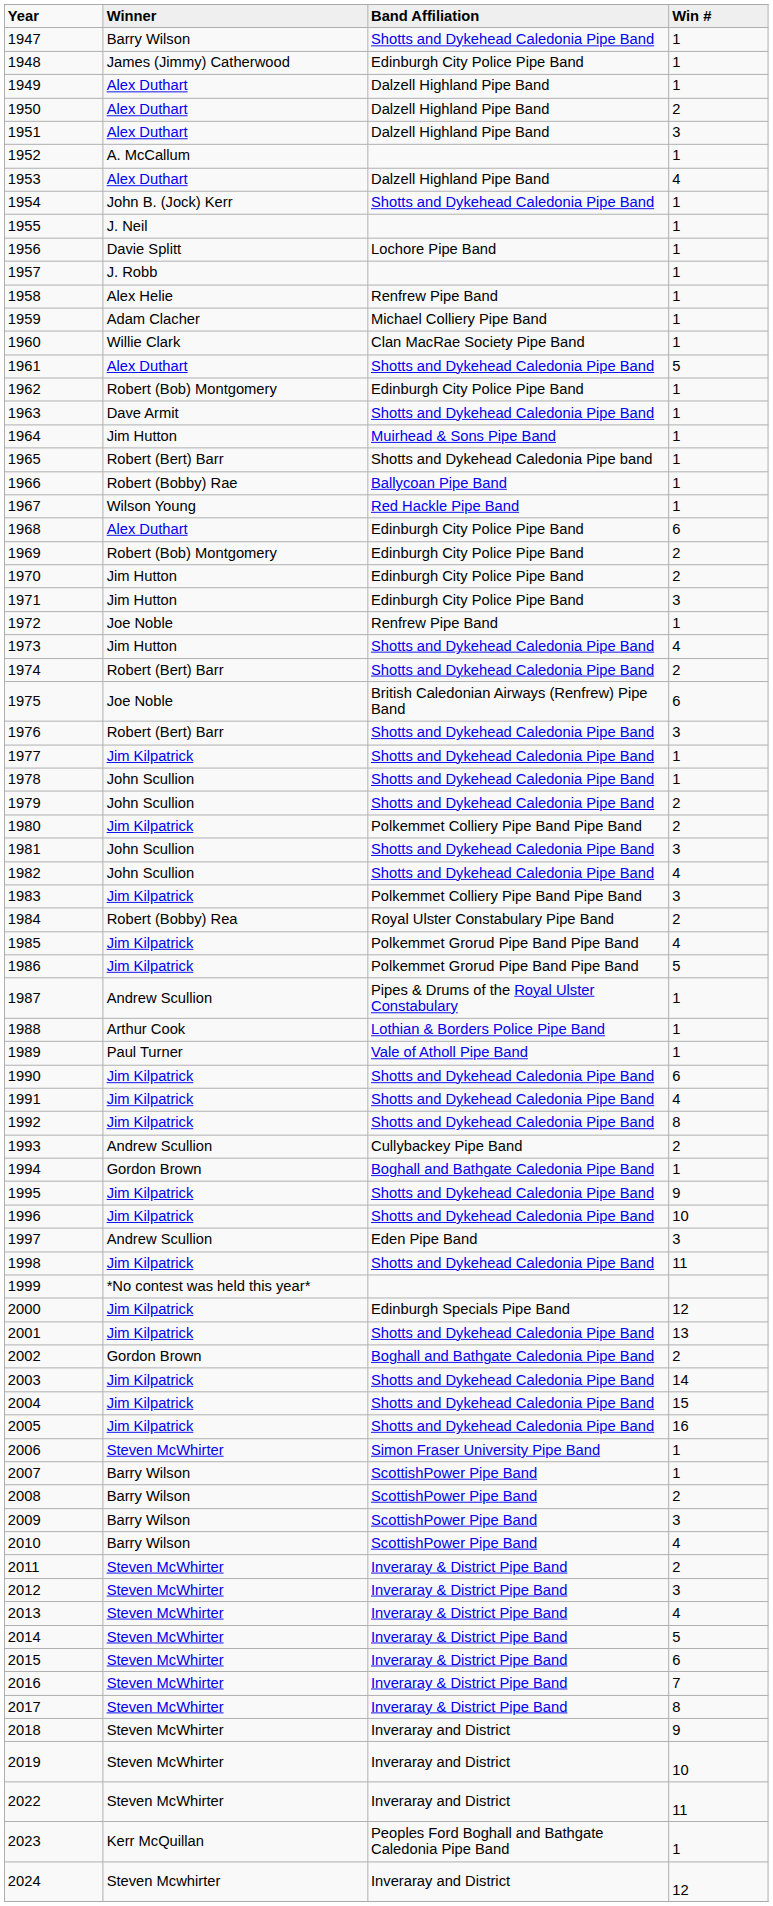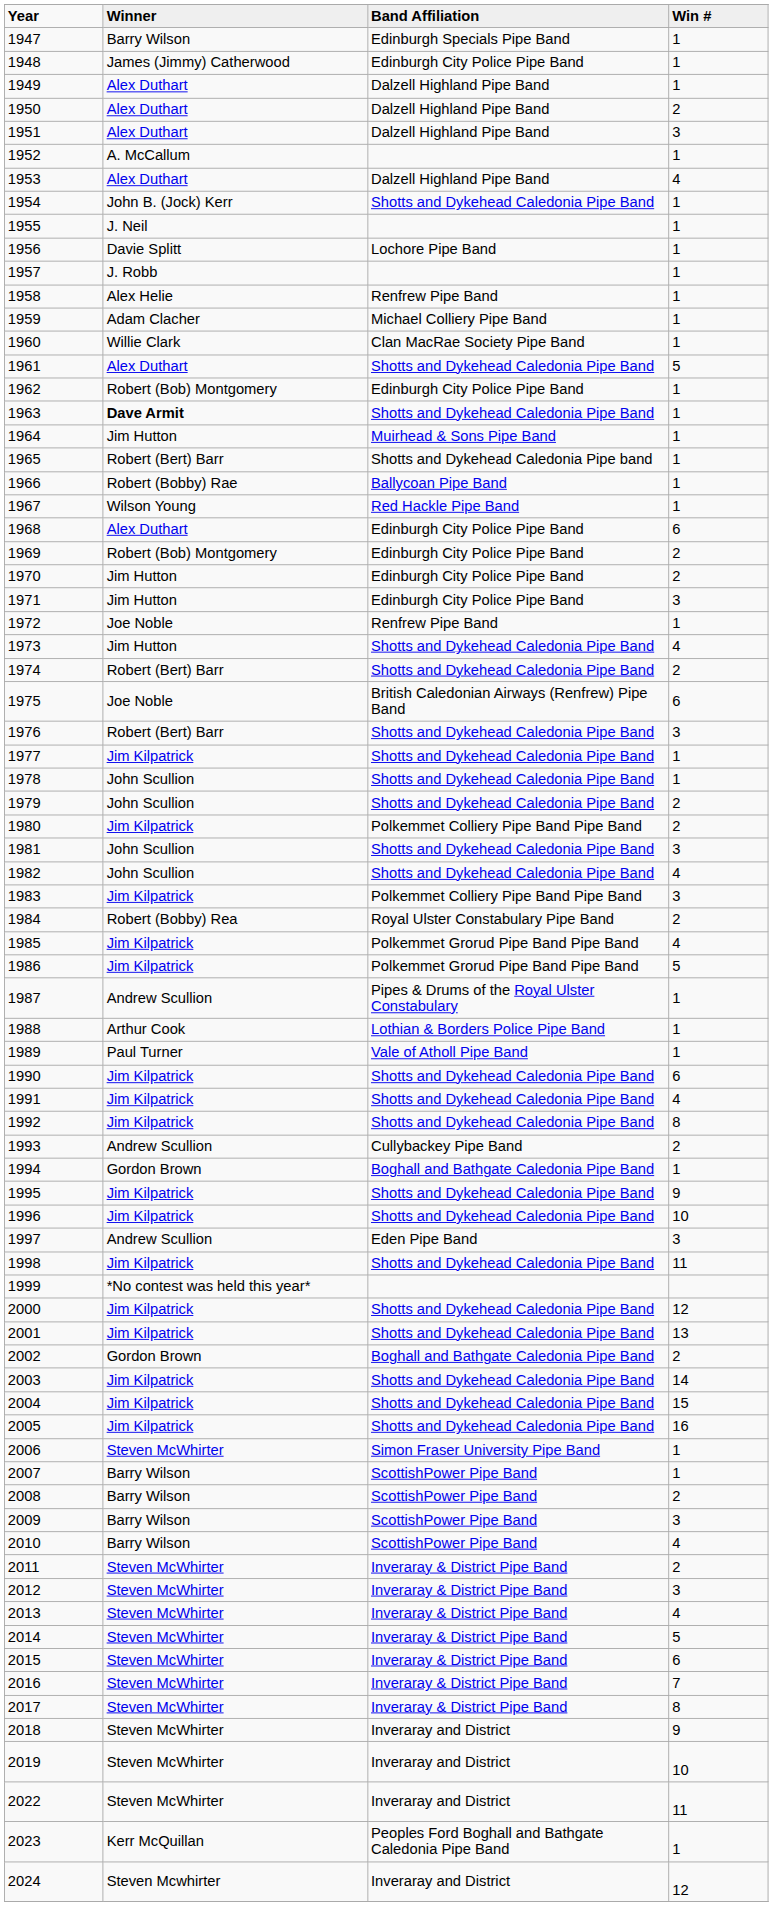1947 | Band Affiliation: Shotts and Dykehead Caledonia Pipe Band -> Edinburgh Specials Pipe Band
1963 | Winner: normal -> bold
2000 | Band Affiliation: Edinburgh Specials Pipe Band -> Shotts and Dykehead Caledonia Pipe Band
